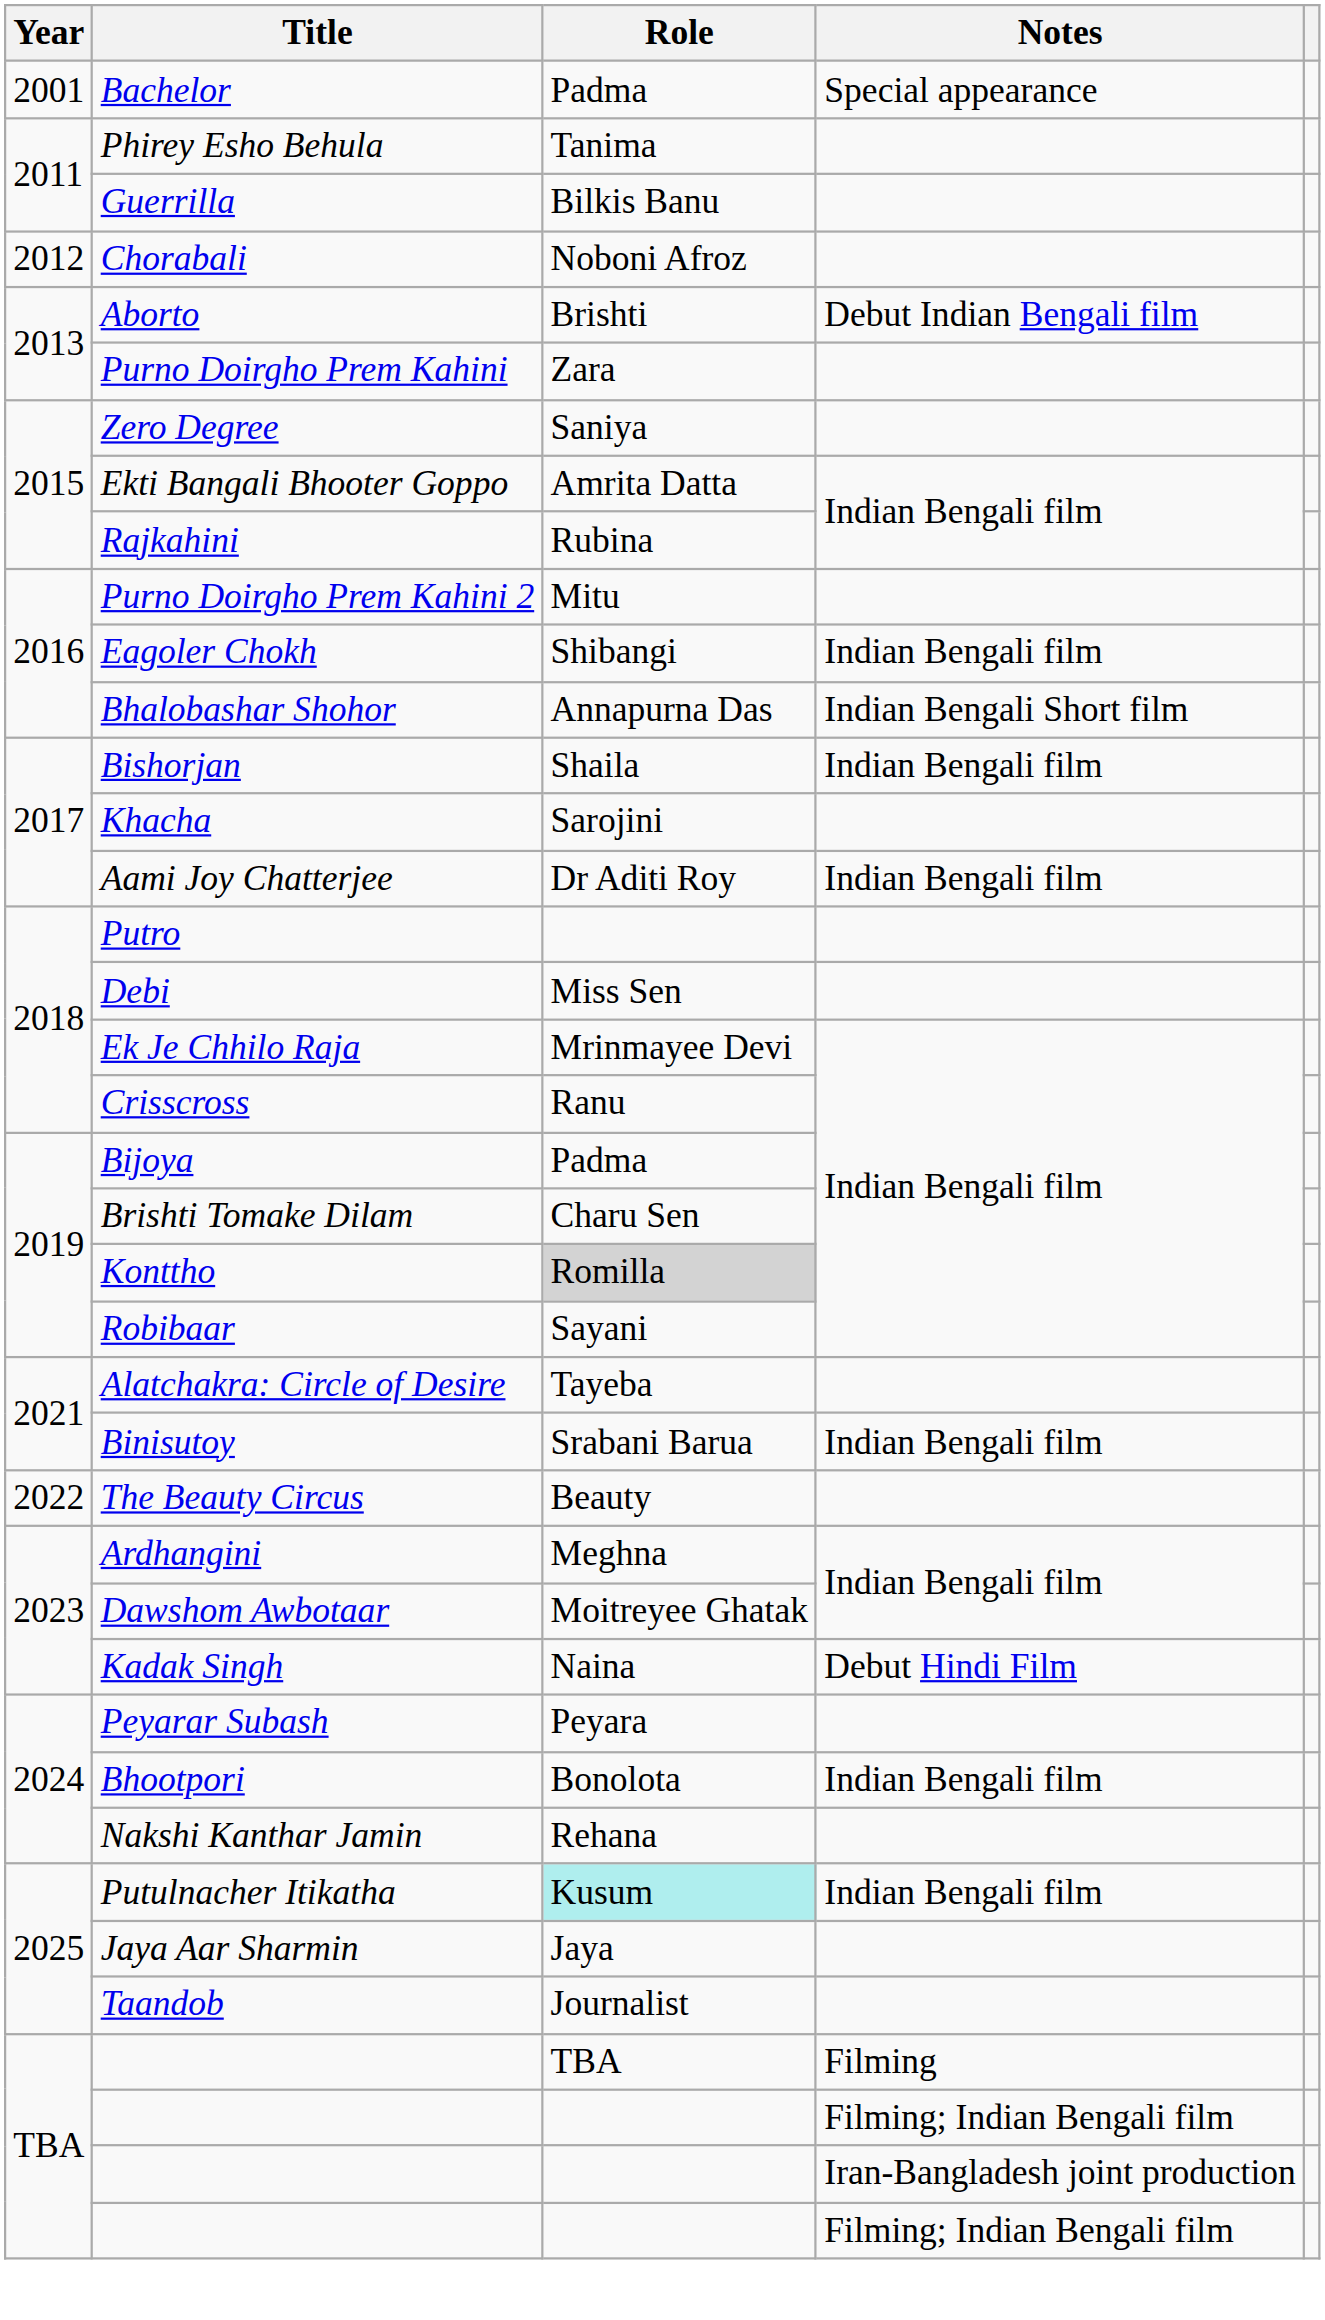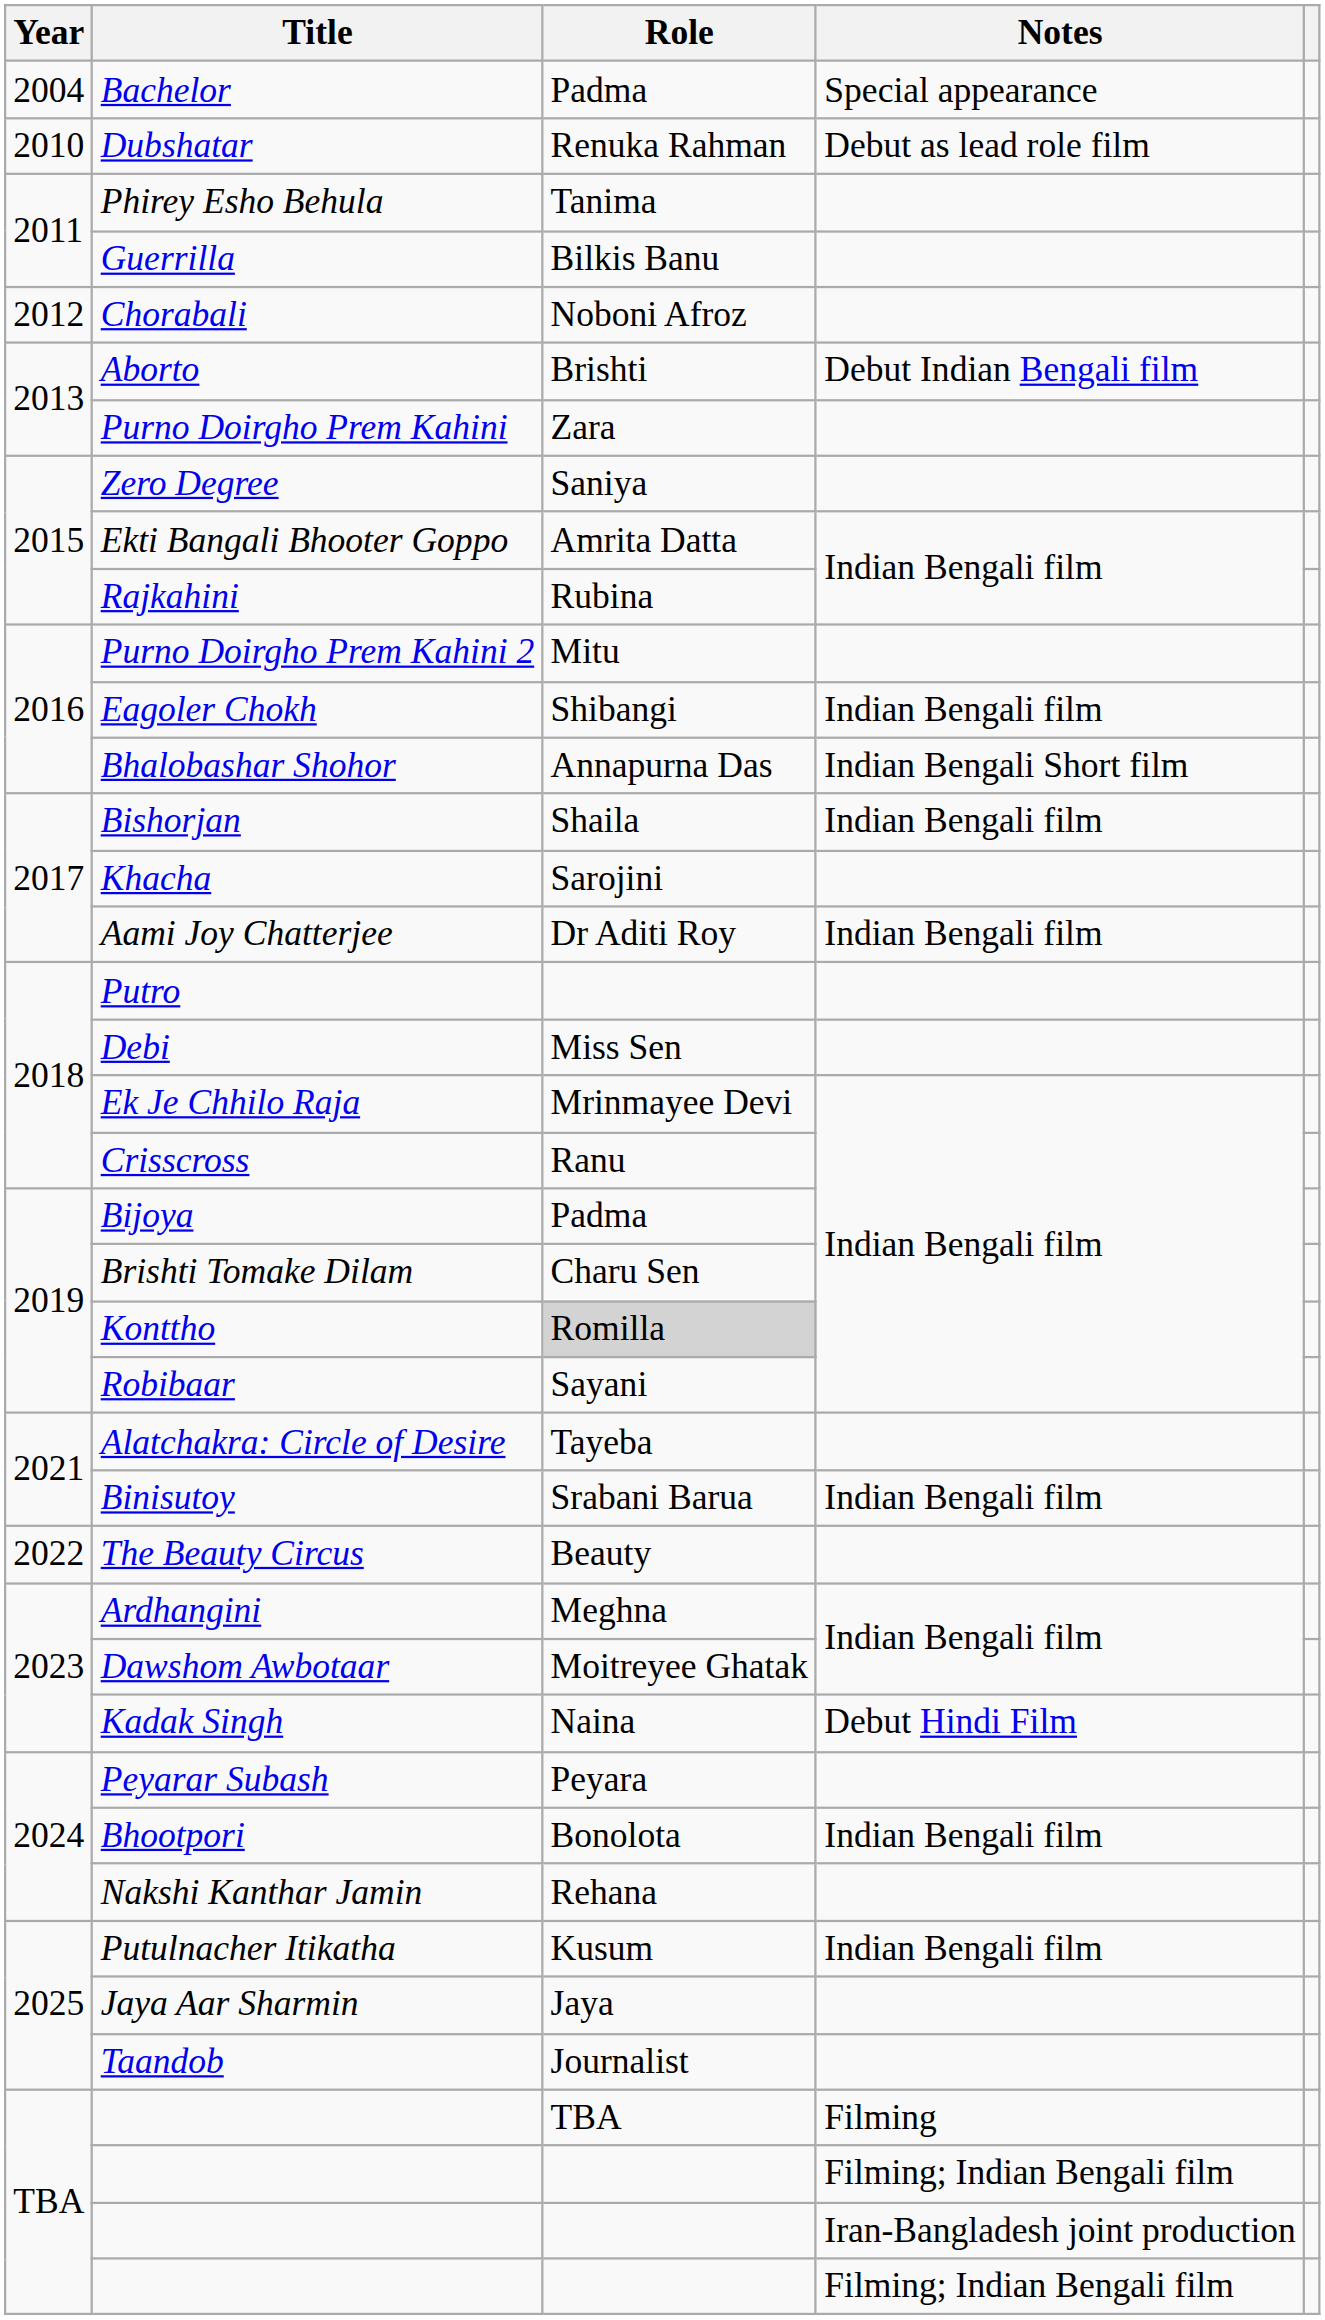Bachelor | Year: 2001 -> 2004
+ row: 2010 | Dubshatar | Renuka Rahman | Debut as lead role film
Putulnacher Itikatha | Role: paleturquoise background -> no background
